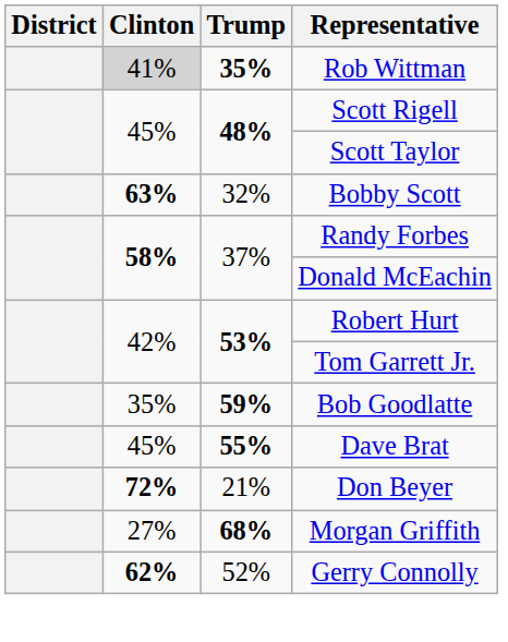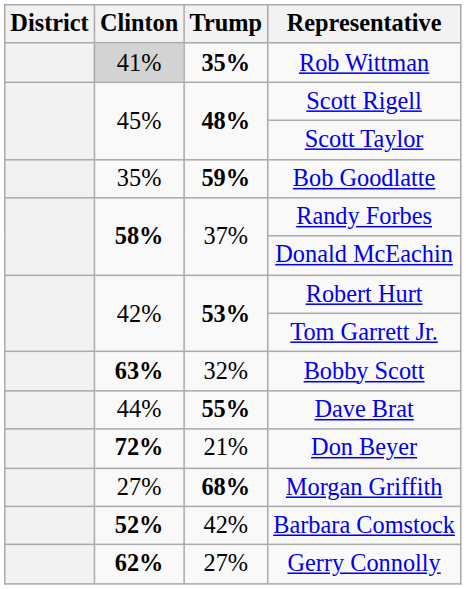rows swapped: Bobby Scott <-> Bob Goodlatte
Dave Brat | Clinton: 45% -> 44%
+ row: 52% | 42% | Barbara Comstock
Gerry Connolly | Trump: 52% -> 27%
